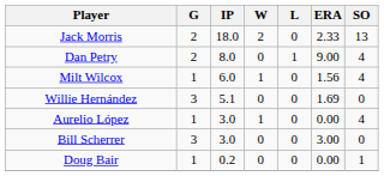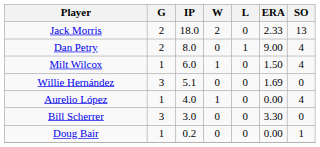Milt Wilcox | ERA: 1.56 -> 1.50
Aurelio López | IP: 3.0 -> 4.0
Bill Scherrer | ERA: 3.00 -> 3.30
